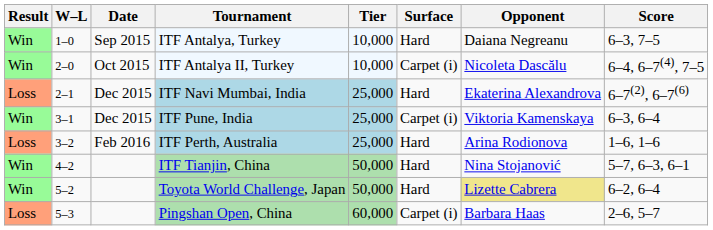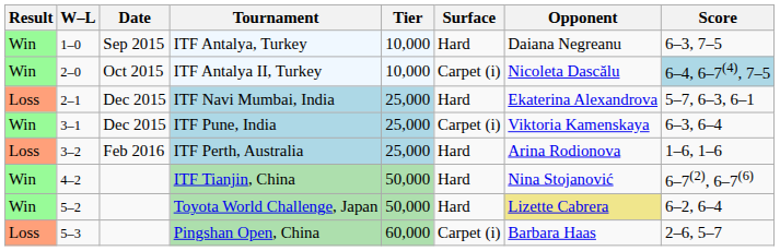ITF Antalya II, Turkey | Score: no background -> lightblue background
ITF Navi Mumbai, India | Score: 6–7(2), 6–7(6) -> 5–7, 6–3, 6–1
ITF Tianjin, China | Score: 5–7, 6–3, 6–1 -> 6–7(2), 6–7(6)
